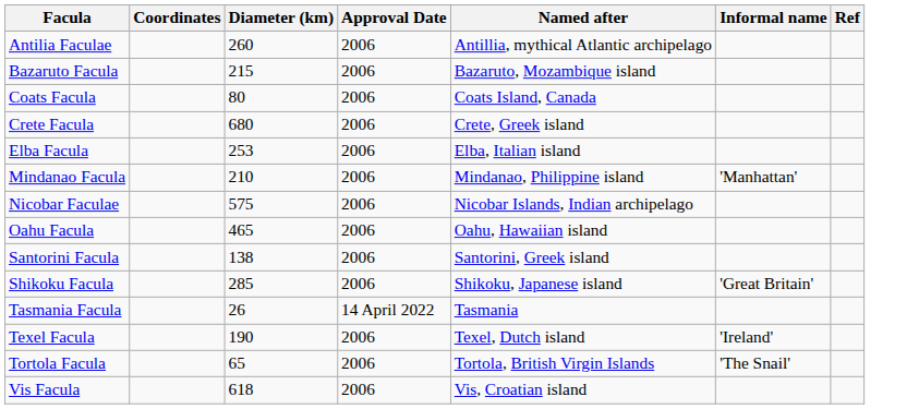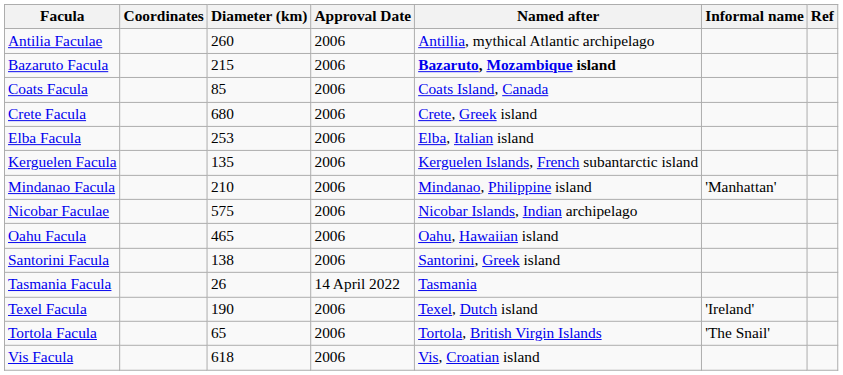Bazaruto Facula | Named after: normal -> bold
Coats Facula | Diameter (km): 80 -> 85
+ row: Kerguelen Facula | 135 | 2006 | Kerguelen Islands, French subantarctic island
- row: Shikoku Facula | 285 | 2006 | Shikoku, Japanese island | 'Great Britain'
